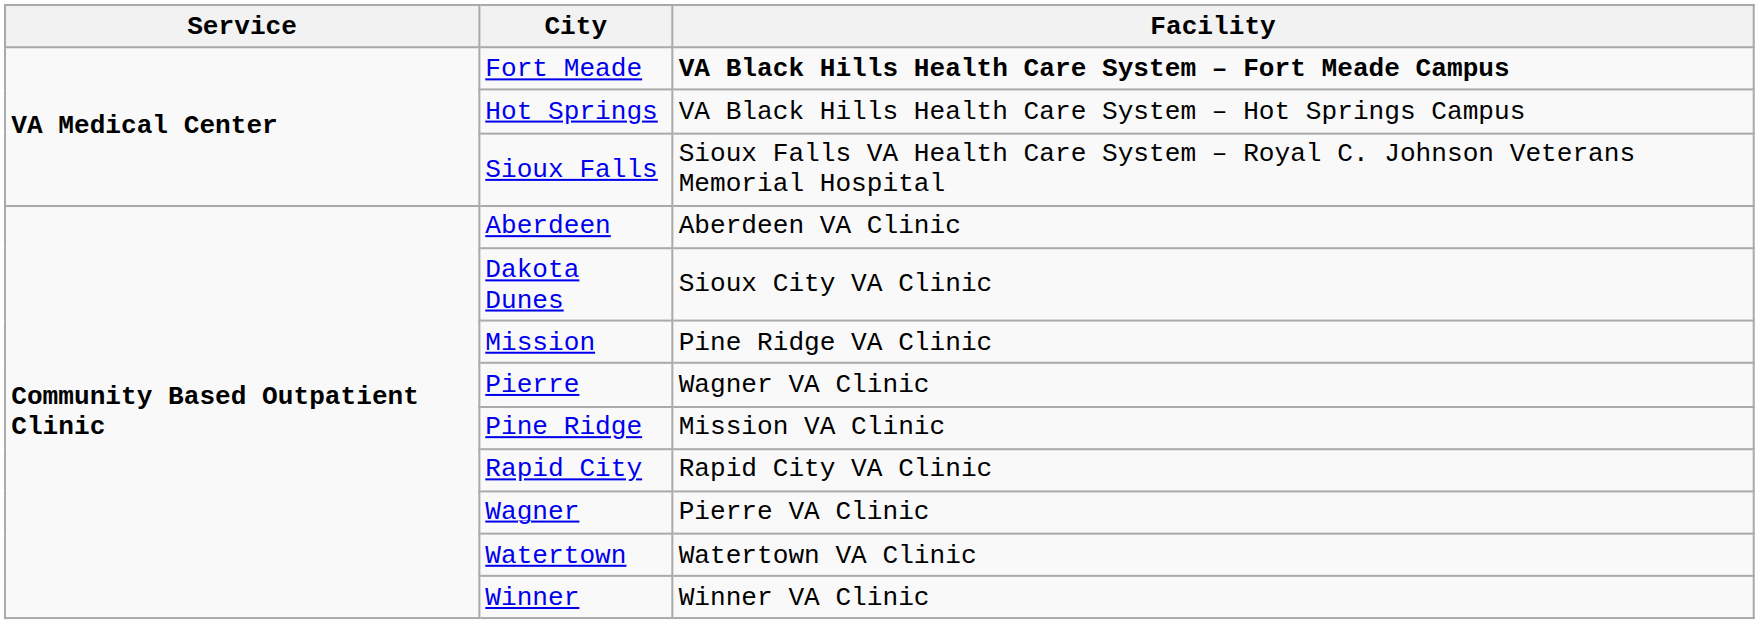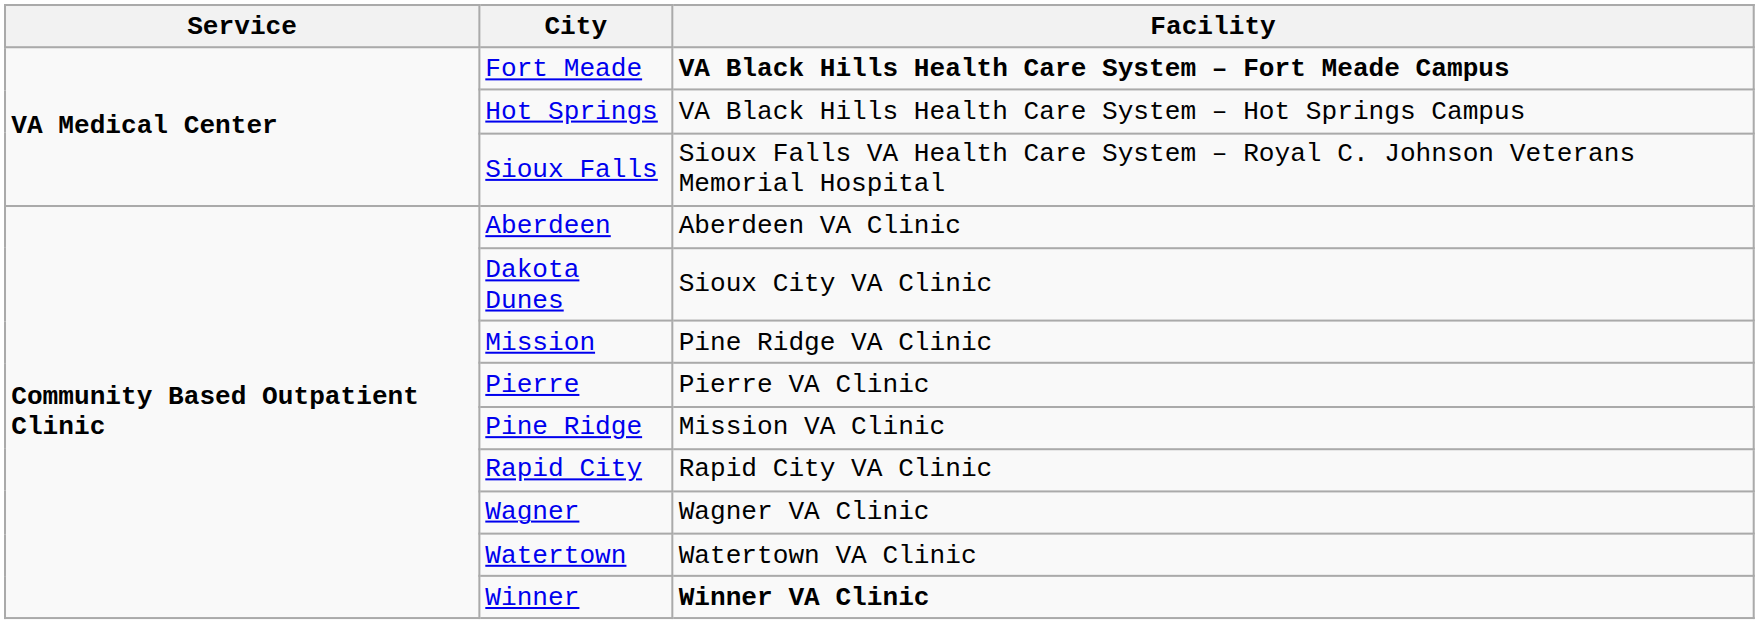Pierre | Facility: Wagner VA Clinic -> Pierre VA Clinic
Wagner | Facility: Pierre VA Clinic -> Wagner VA Clinic
Winner | Facility: normal -> bold
